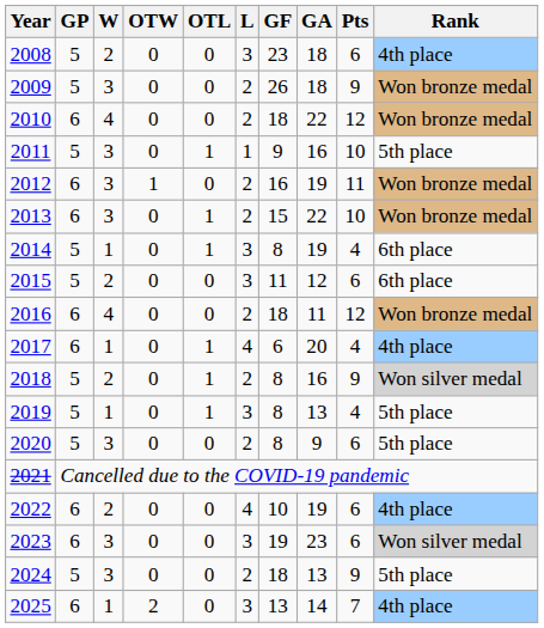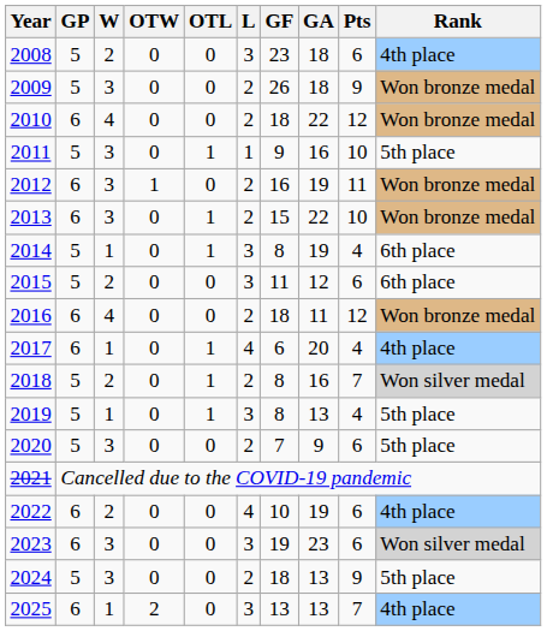2018 | Pts: 9 -> 7
2020 | GF: 8 -> 7
2025 | GA: 14 -> 13
